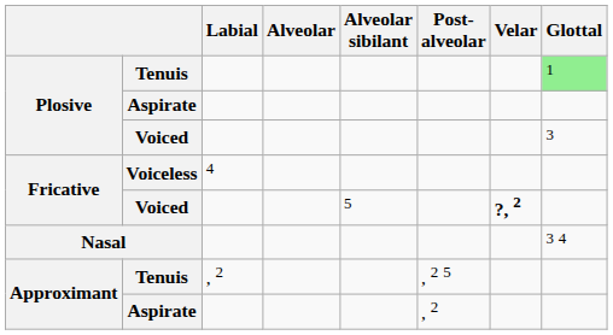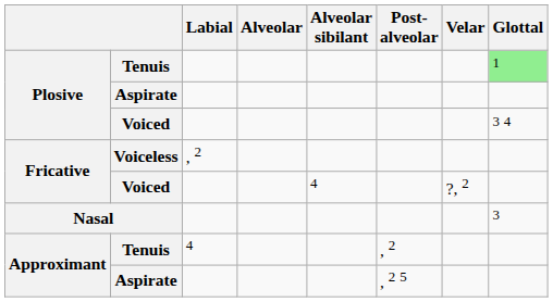Plosive / Voiced | Glottal: 3 -> 3 4
Voiceless | Labial: 4 -> , 2
Fricative / Voiced | Alveolar sibilant: 5 -> 4
Fricative / Voiced | Velar: bold -> normal
Nasal | Glottal: 3 4 -> 3
Approximant / Tenuis | Labial: , 2 -> 4
Approximant / Tenuis | Post- alveolar: , 2 5 -> , 2
Approximant / Aspirate | Post- alveolar: , 2 -> , 2 5
